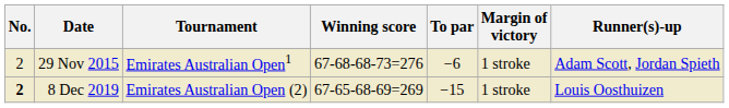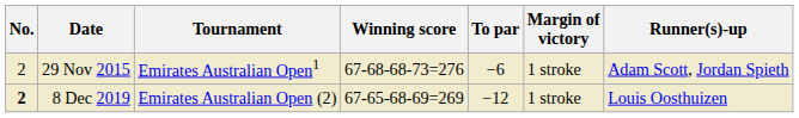8 Dec 2019 | To par: −15 -> −12
